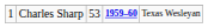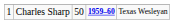Charles Sharp | column 3: 53 -> 50
